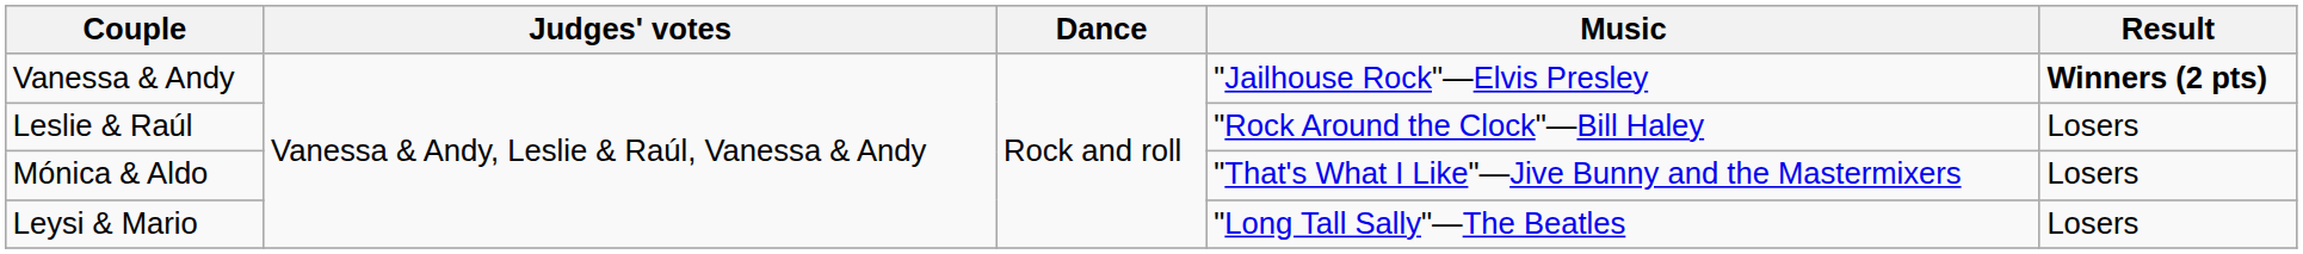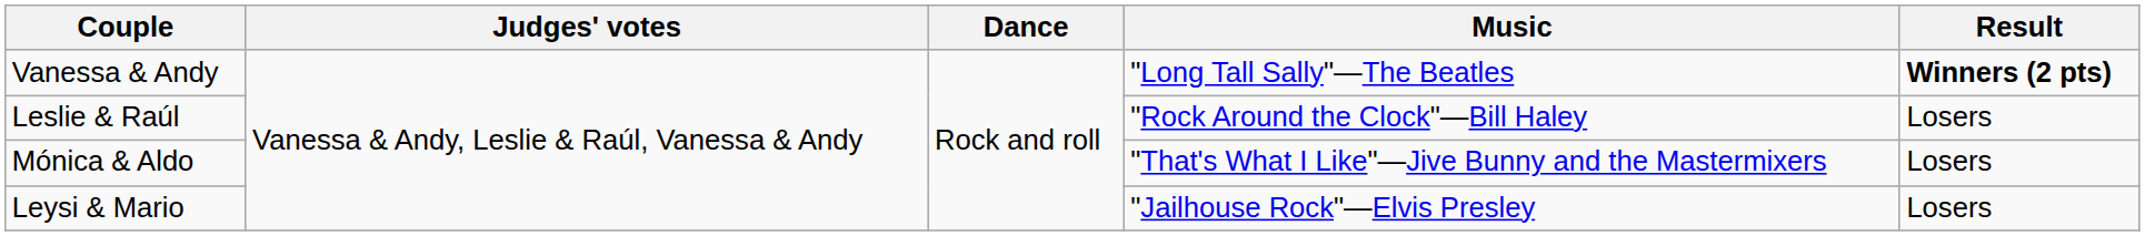Vanessa & Andy | Music: "Jailhouse Rock"—Elvis Presley -> "Long Tall Sally"—The Beatles
Leysi & Mario | Music: "Long Tall Sally"—The Beatles -> "Jailhouse Rock"—Elvis Presley
